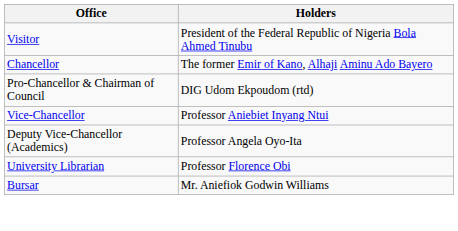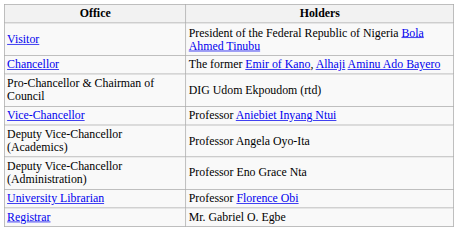+ row: Deputy Vice-Chancellor (Administration) | Professor Eno Grace Nta
+ row: Registrar | Mr. Gabriel O. Egbe
- row: Bursar | Mr. Aniefiok Godwin Williams
